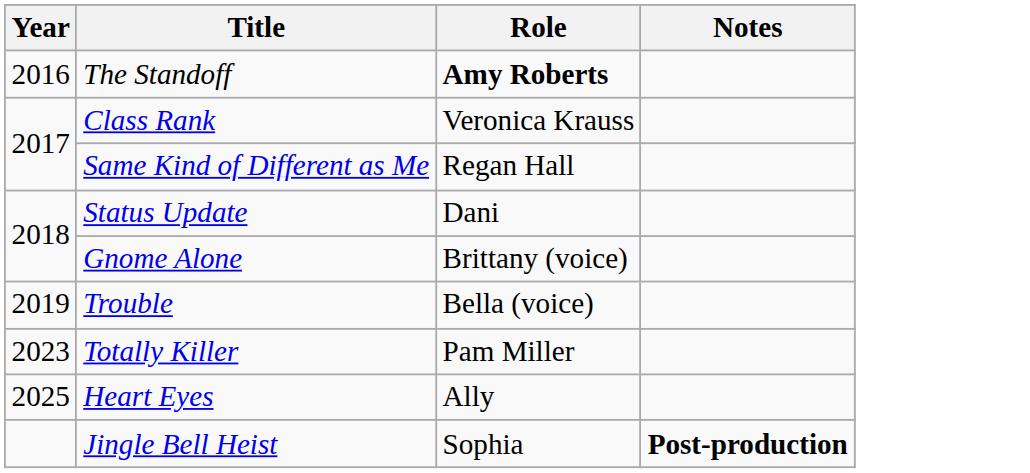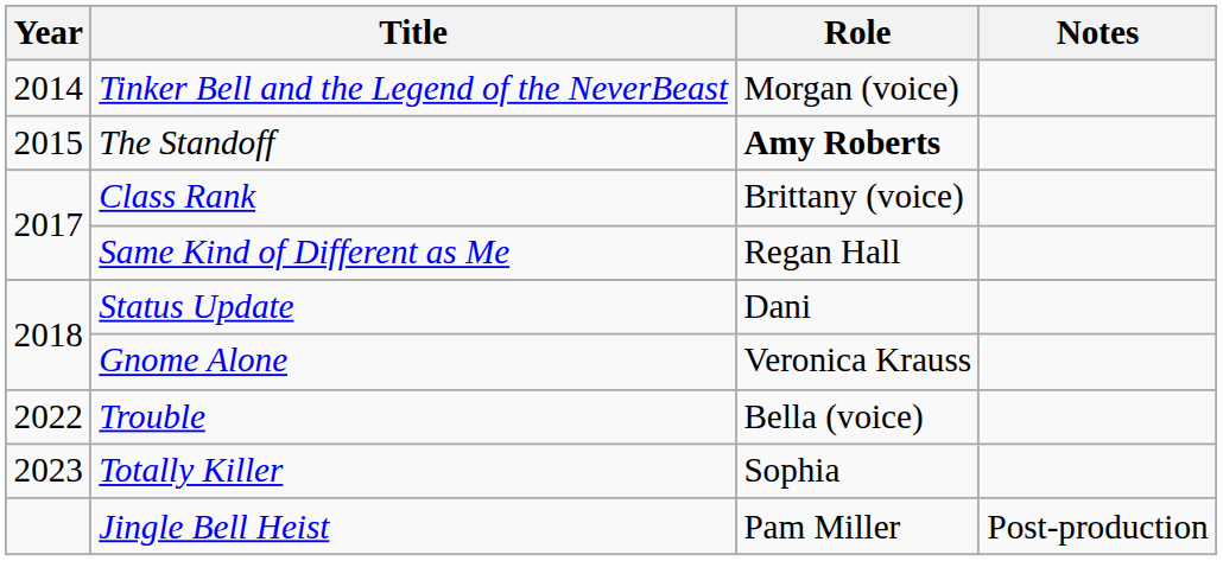+ row: 2014 | Tinker Bell and the Legend of the NeverBeast | Morgan (voice)
The Standoff | Year: 2016 -> 2015
Class Rank | Role: Veronica Krauss -> Brittany (voice)
Gnome Alone | Role: Brittany (voice) -> Veronica Krauss
Trouble | Year: 2019 -> 2022
Totally Killer | Role: Pam Miller -> Sophia
- row: 2025 | Heart Eyes | Ally
Jingle Bell Heist | Role: Sophia -> Pam Miller
Jingle Bell Heist | Notes: bold -> normal
